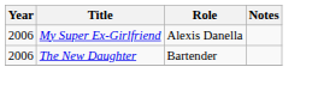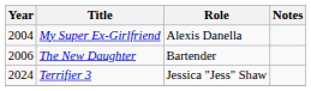My Super Ex-Girlfriend | Year: 2006 -> 2004
+ row: 2024 | Terrifier 3 | Jessica "Jess" Shaw
